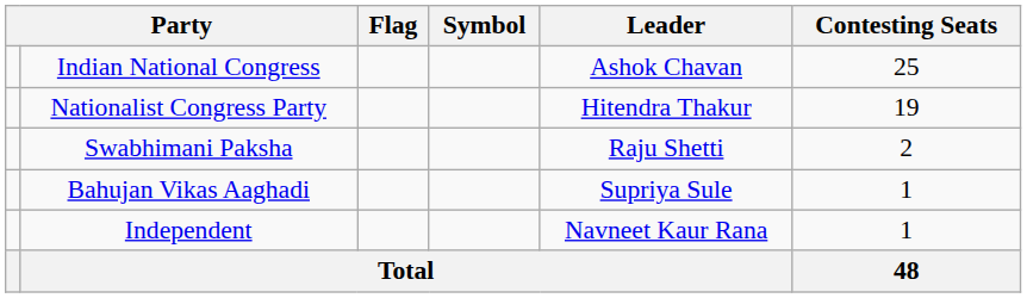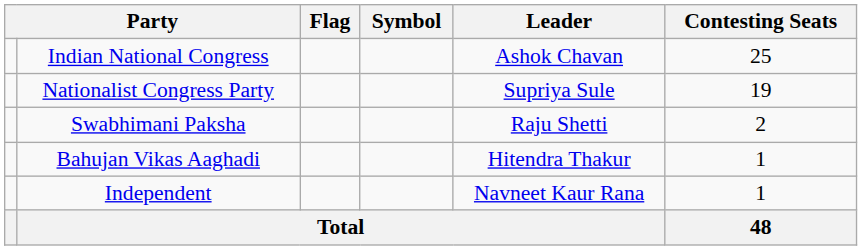Nationalist Congress Party | Leader: Hitendra Thakur -> Supriya Sule
Bahujan Vikas Aaghadi | Leader: Supriya Sule -> Hitendra Thakur
